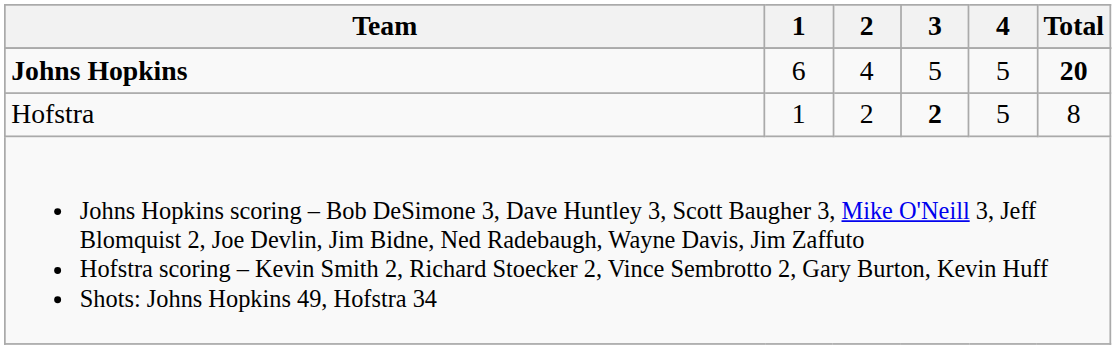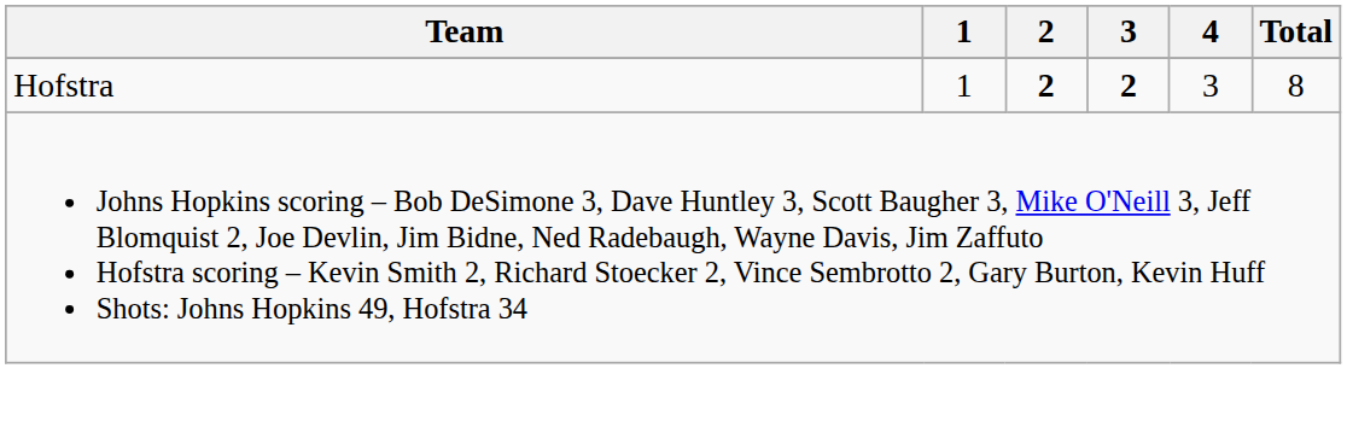- row: Johns Hopkins | 6 | 4 | 5 | 5 | 20
Hofstra | 2: normal -> bold
Hofstra | 4: 5 -> 3
